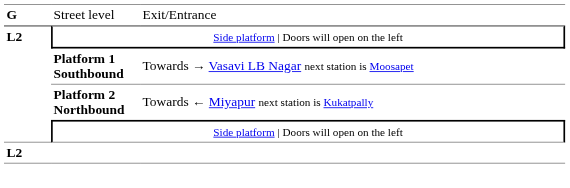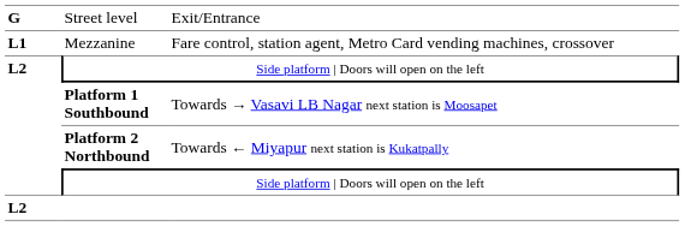+ row: L1 | Mezzanine | Fare control, station agent, Metro Card vending machines, crossover
